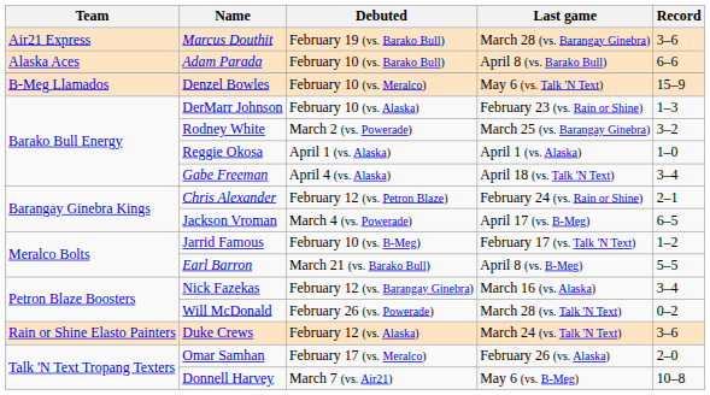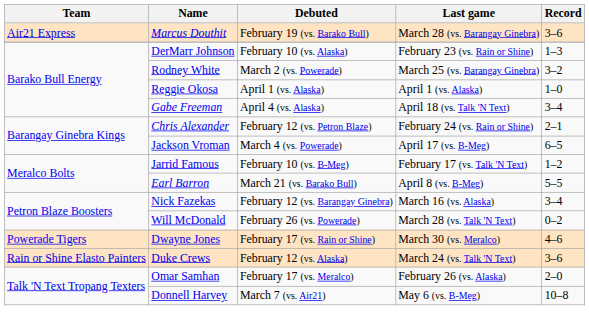- row: Alaska Aces | Adam Parada | February 10 (vs. Barako Bull) | April 8 (vs. Barako Bull) | 6–6
- row: B-Meg Llamados | Denzel Bowles | February 10 (vs. Meralco) | May 6 (vs. Talk 'N Text) | 15–9
+ row: Powerade Tigers | Dwayne Jones | February 17 (vs. Rain or Shine) | March 30 (vs. Meralco) | 4–6
